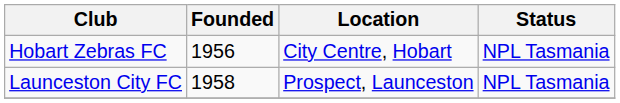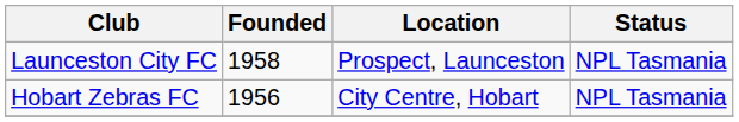rows swapped: Hobart Zebras FC <-> Launceston City FC
